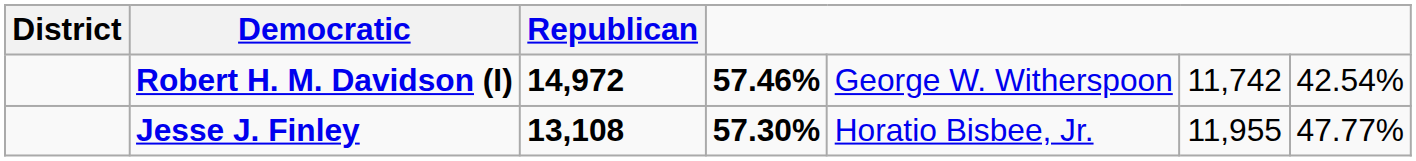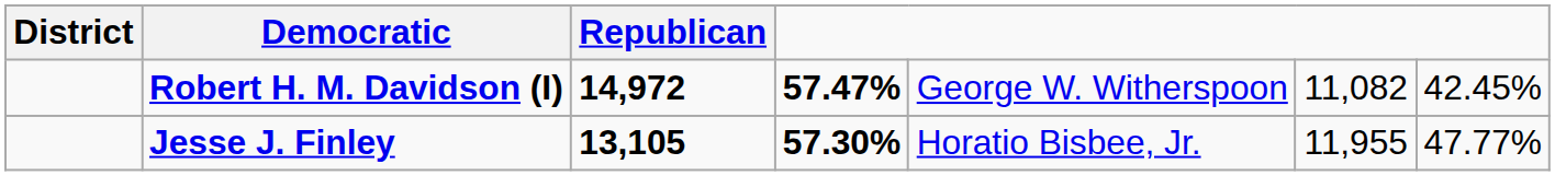Robert H. M. Davidson (I) | column 4: 57.46% -> 57.47%
Robert H. M. Davidson (I) | column 6: 11,742 -> 11,082
Robert H. M. Davidson (I) | column 7: 42.54% -> 42.45%
Jesse J. Finley | Republican: 13,108 -> 13,105
